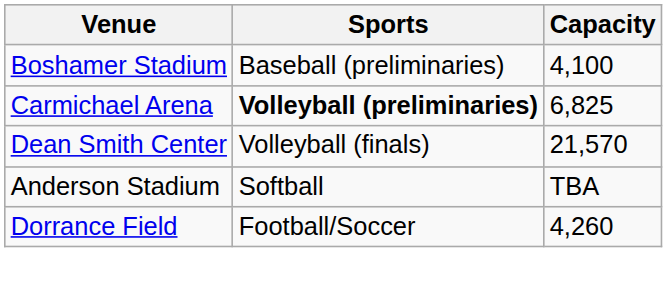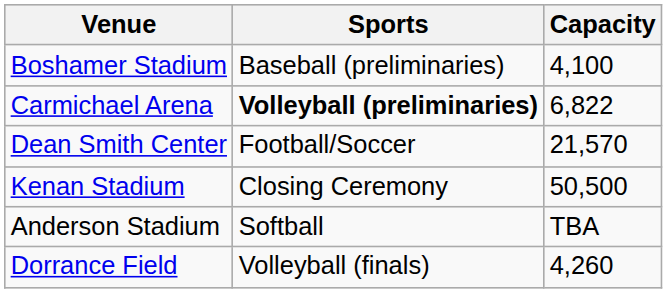Carmichael Arena | Capacity: 6,825 -> 6,822
Dean Smith Center | Sports: Volleyball (finals) -> Football/Soccer
+ row: Kenan Stadium | Closing Ceremony | 50,500
Dorrance Field | Sports: Football/Soccer -> Volleyball (finals)
